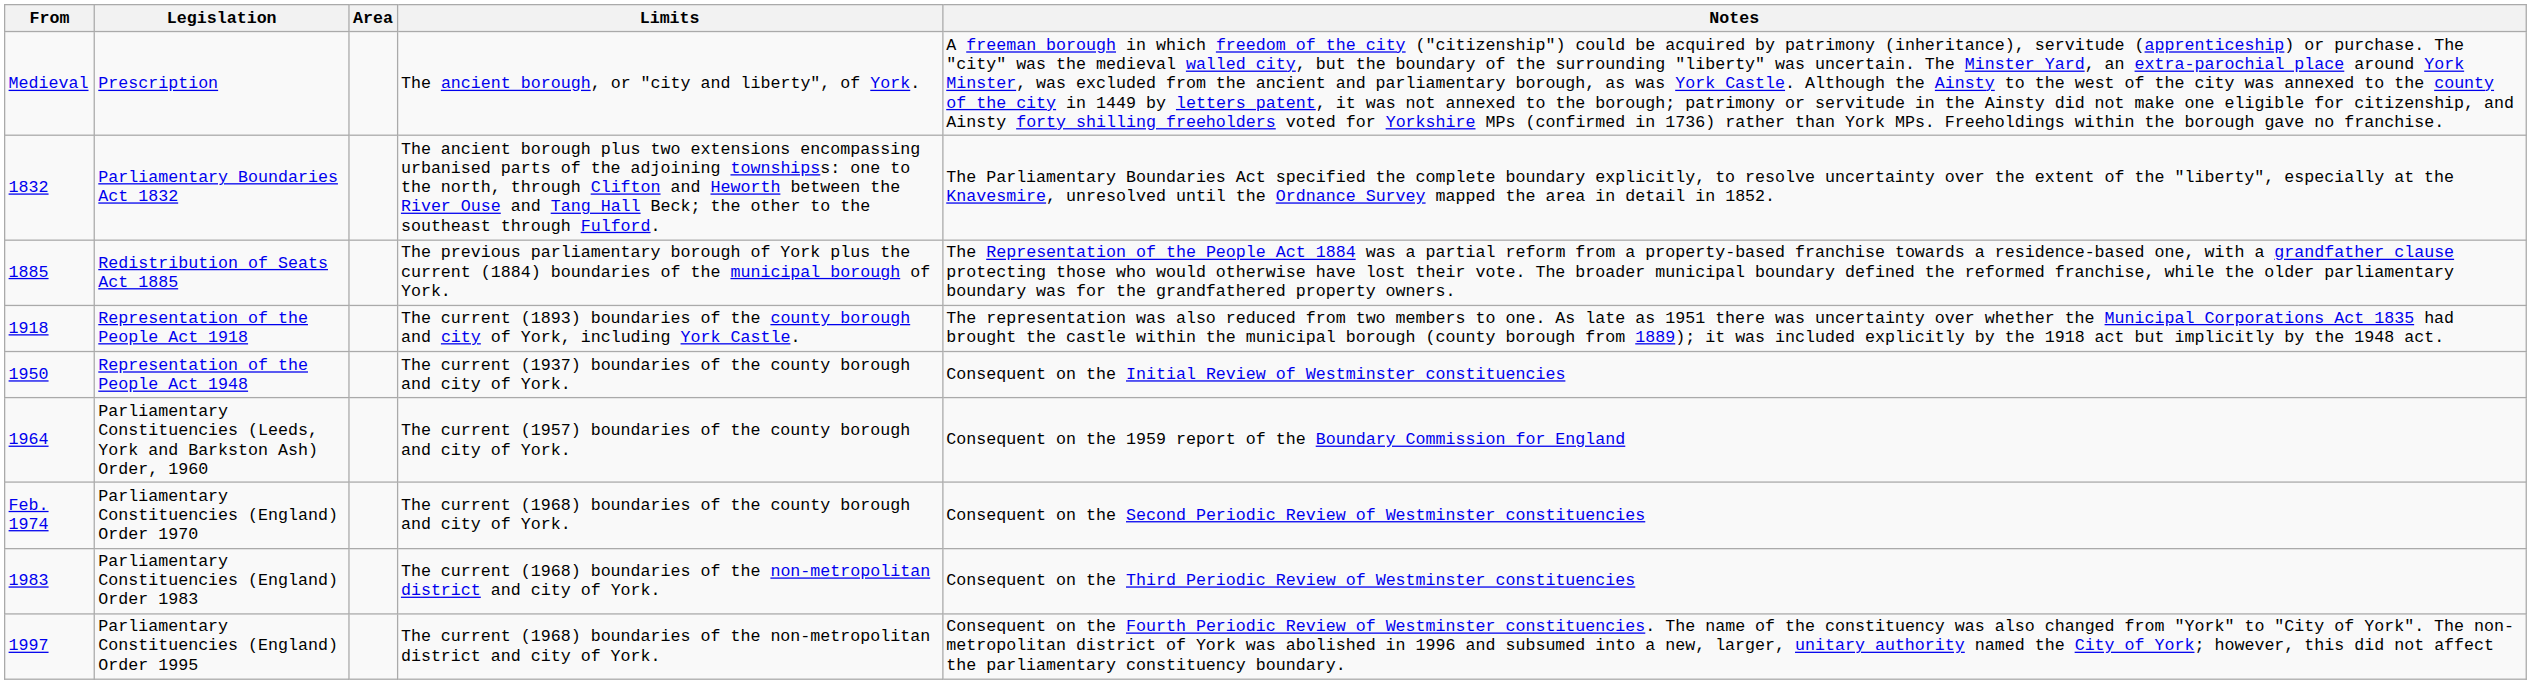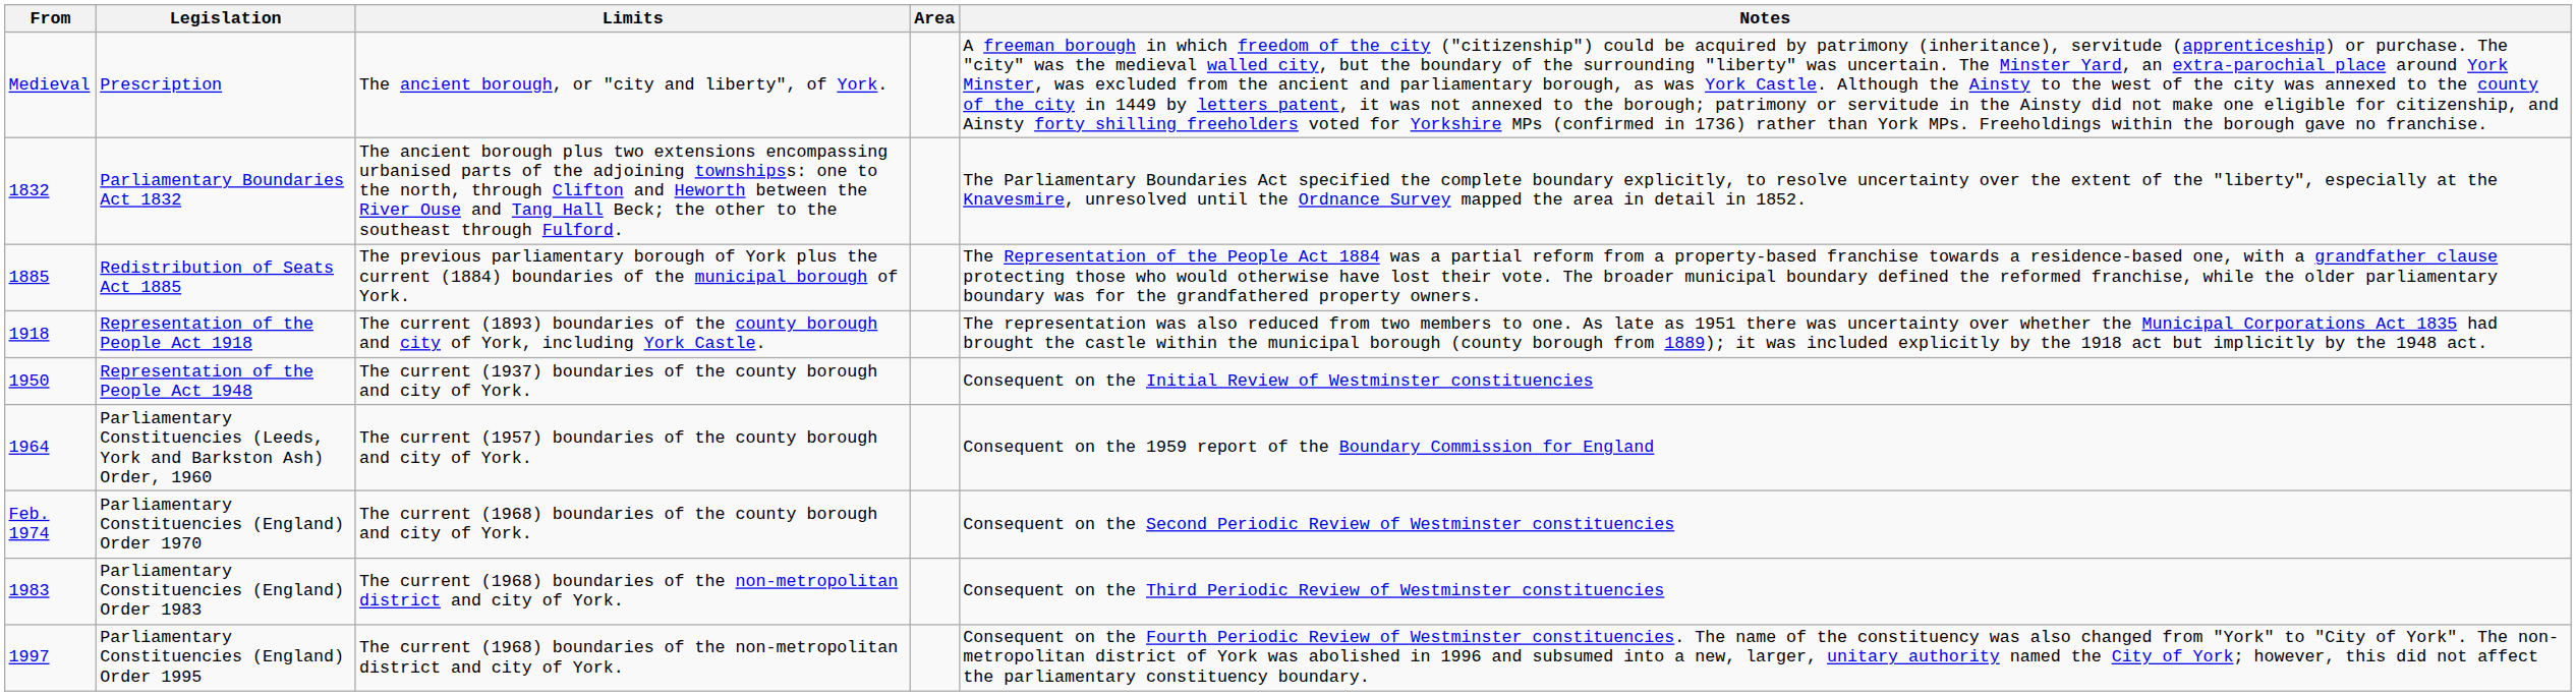columns swapped: Limits <-> Area
